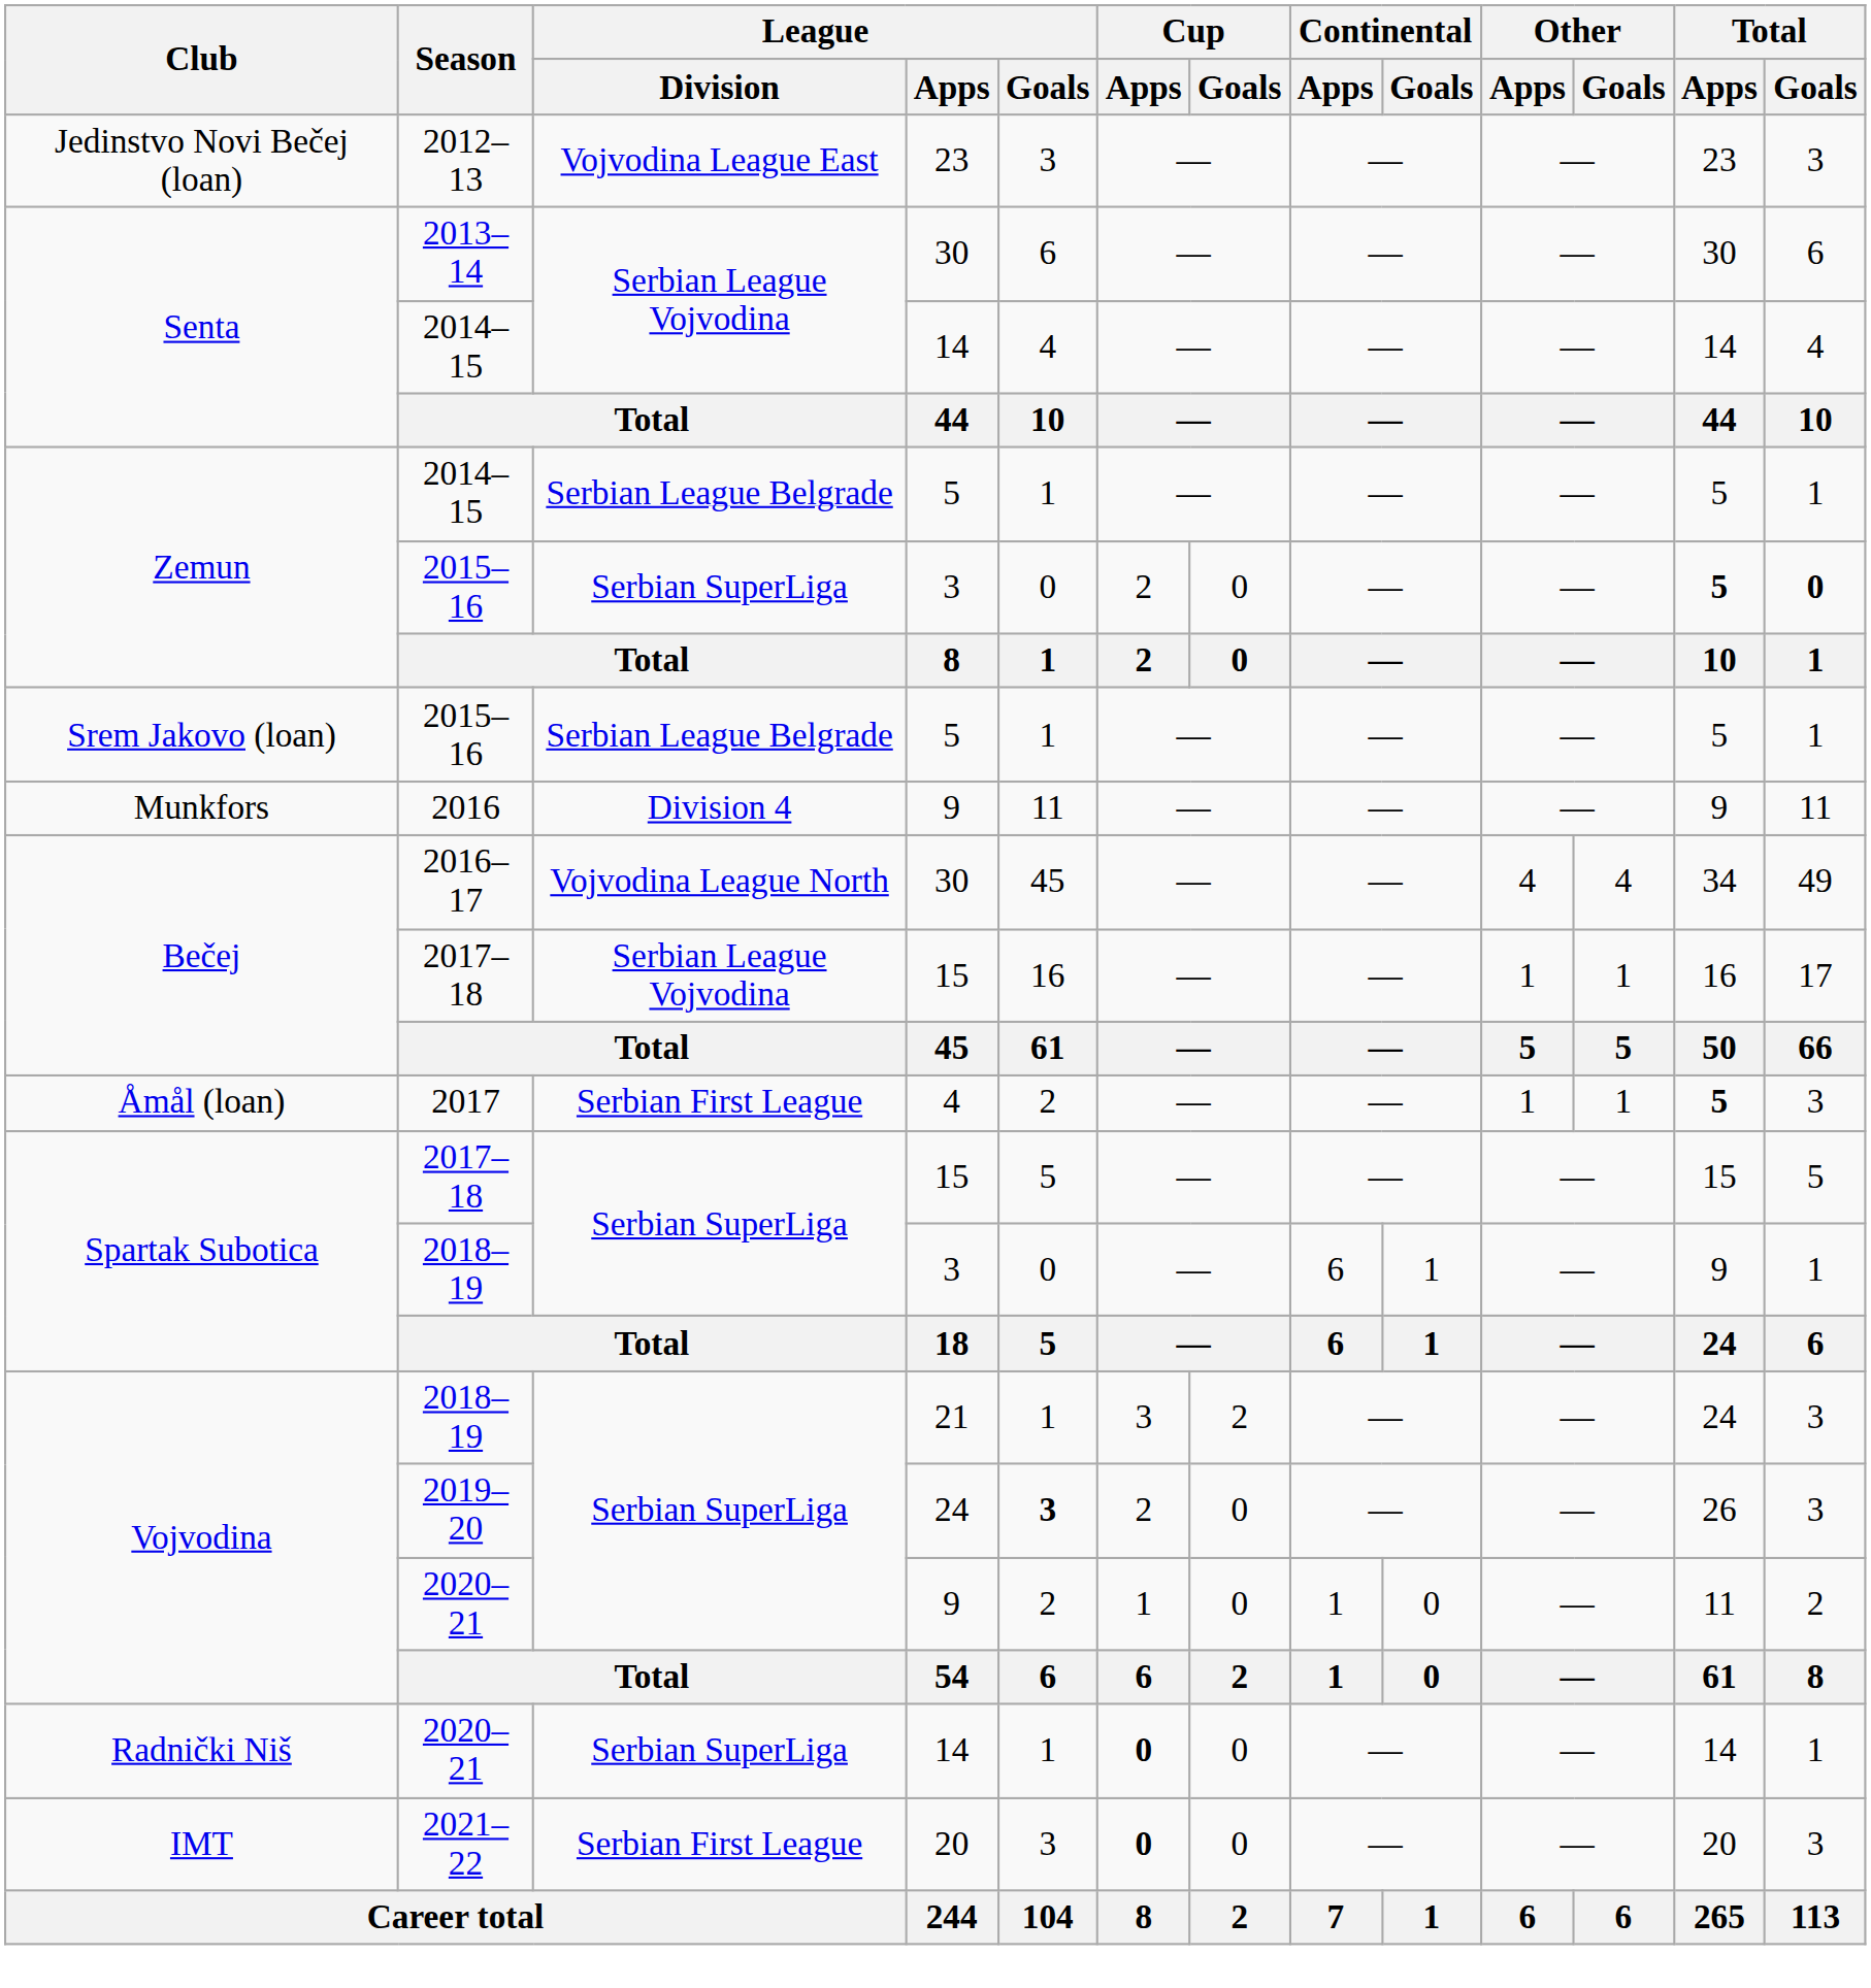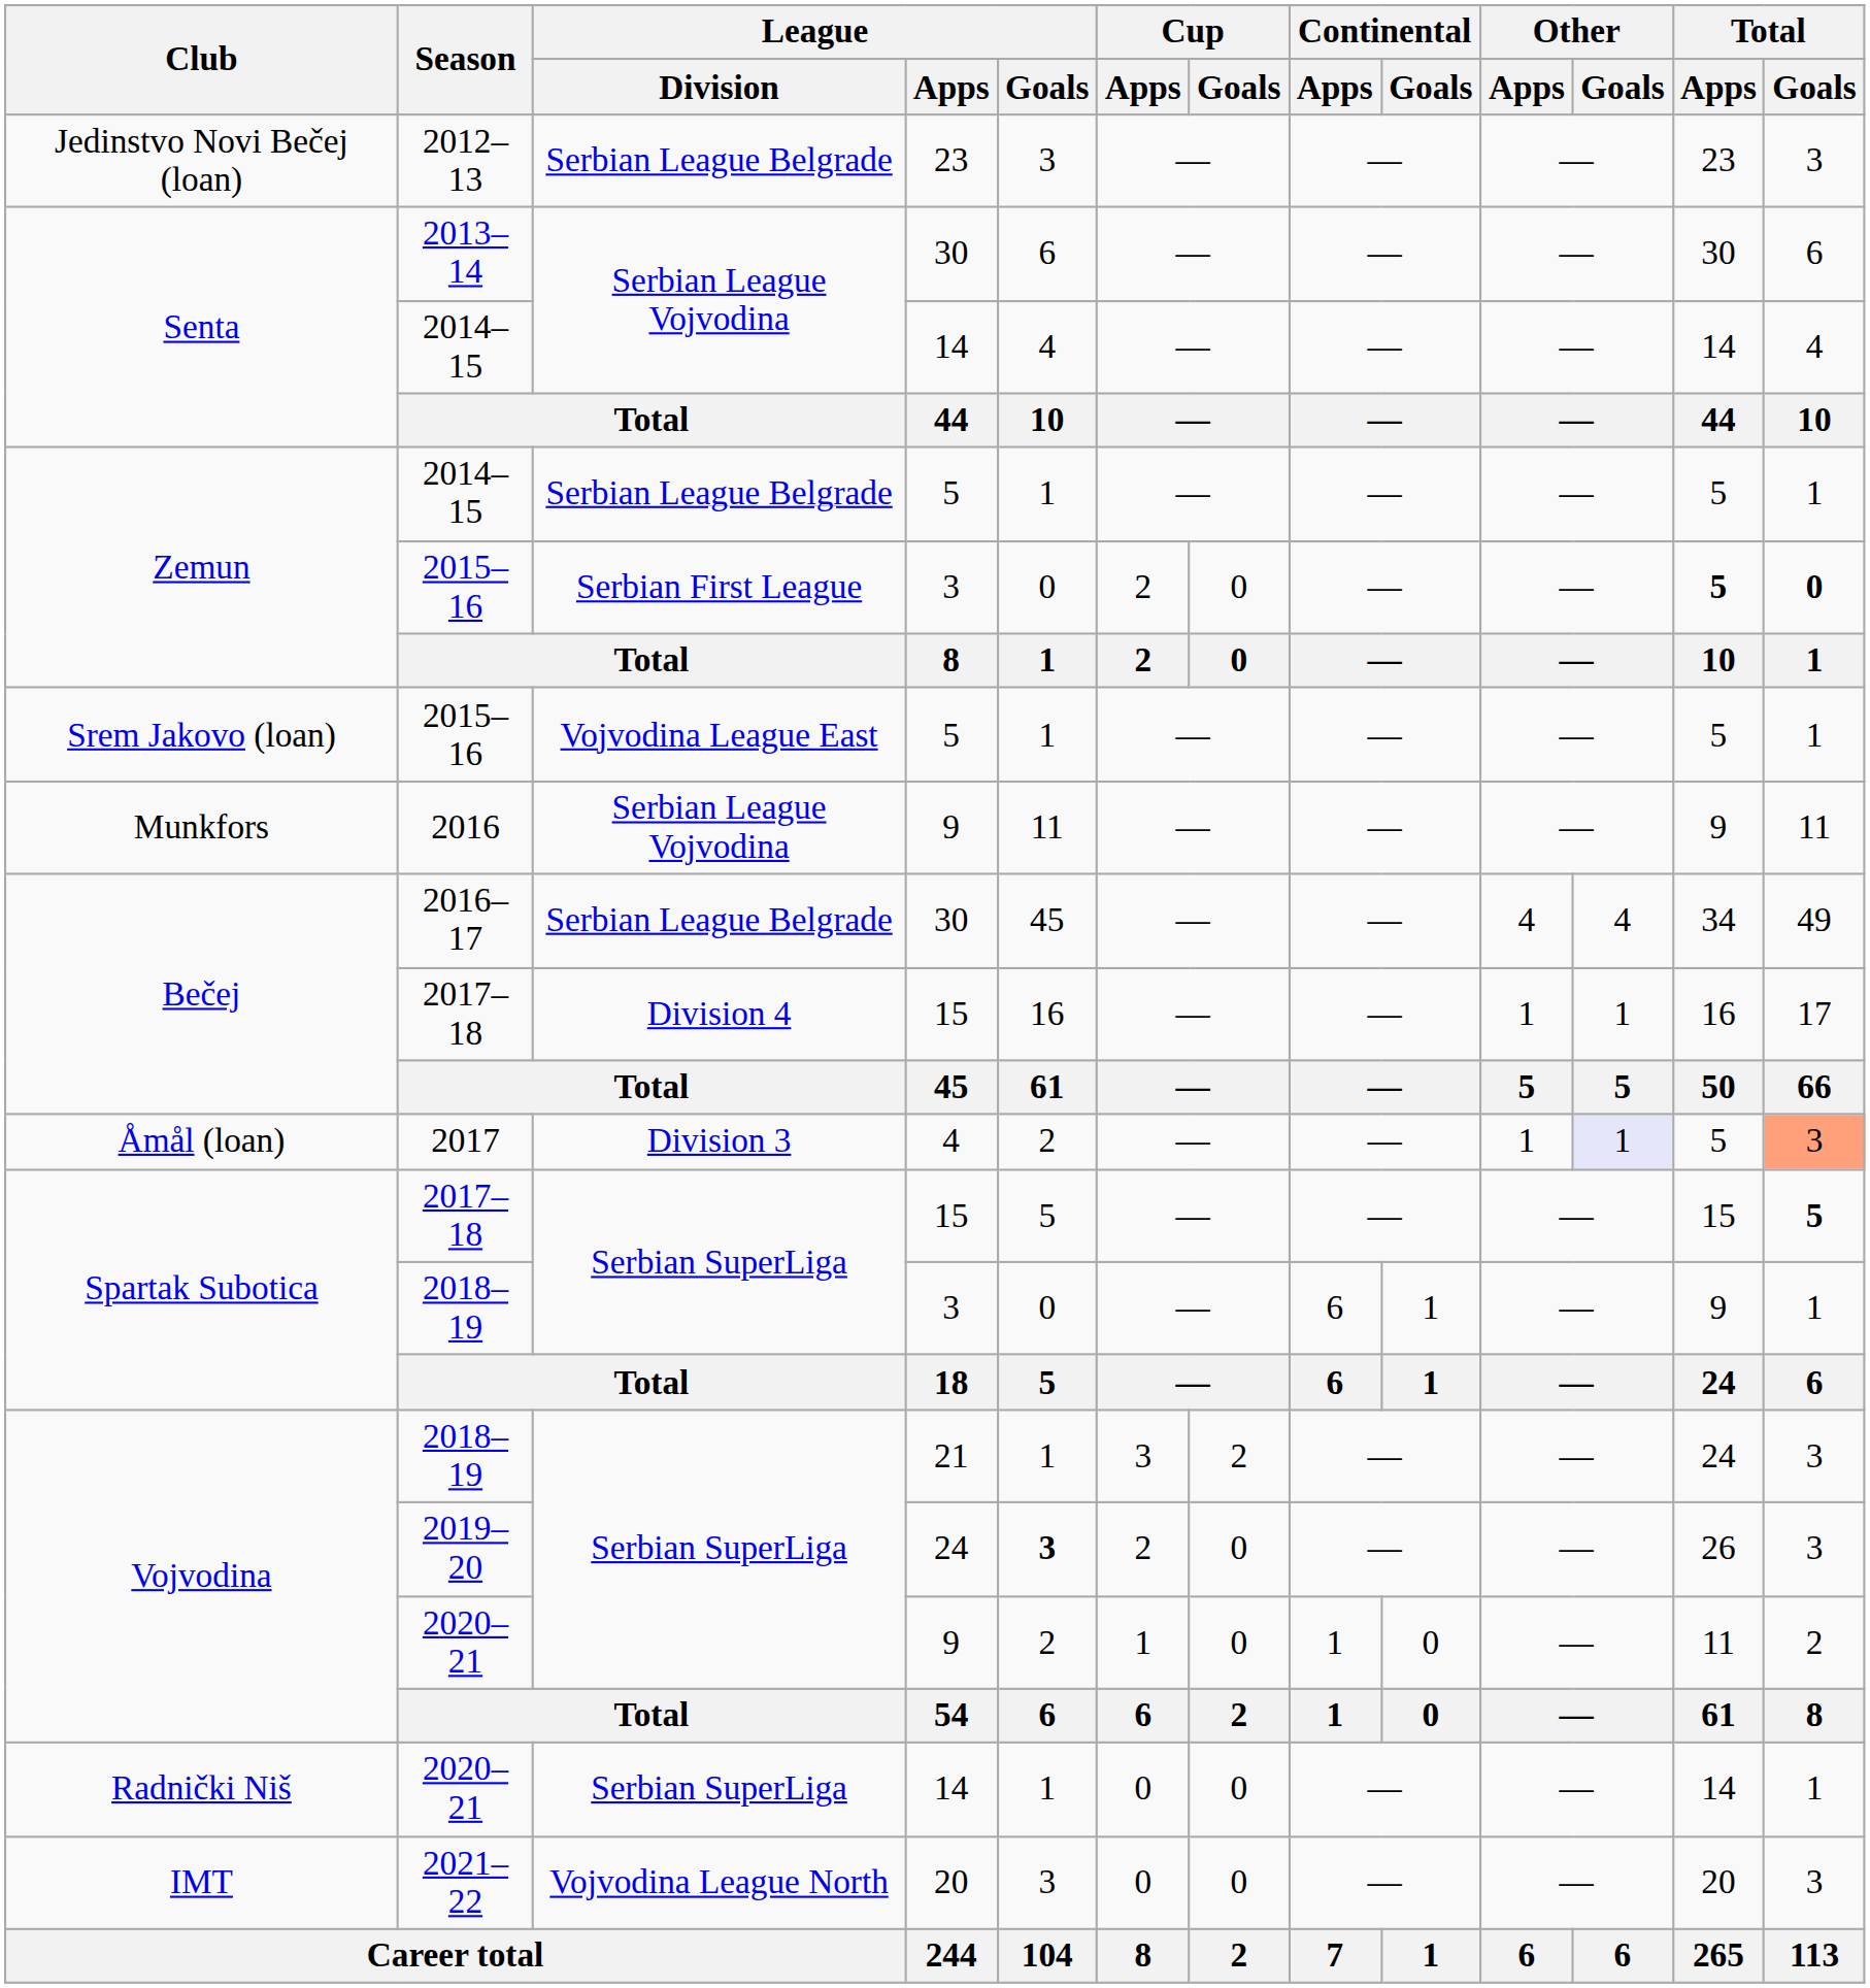2012–13 | League / Division: Vojvodina League East -> Serbian League Belgrade
Zemun / 2015–16 | League / Division: Serbian SuperLiga -> Serbian First League
Srem Jakovo (loan) / 2015–16 | League / Division: Serbian League Belgrade -> Vojvodina League East
2016 | League / Division: Division 4 -> Serbian League Vojvodina
2016–17 | League / Division: Vojvodina League North -> Serbian League Belgrade
Bečej / 2017–18 | League / Division: Serbian League Vojvodina -> Division 4
2017 | League / Division: Serbian First League -> Division 3
2017 | Other / Goals: no background -> lavender background
2017 | Total / Apps: bold -> normal
2017 | Total / Goals: no background -> lightsalmon background
Spartak Subotica / 2017–18 | Total / Goals: normal -> bold
Radnički Niš / 2020–21 | Cup / Apps: bold -> normal
2021–22 | League / Division: Serbian First League -> Vojvodina League North
2021–22 | Cup / Apps: bold -> normal
